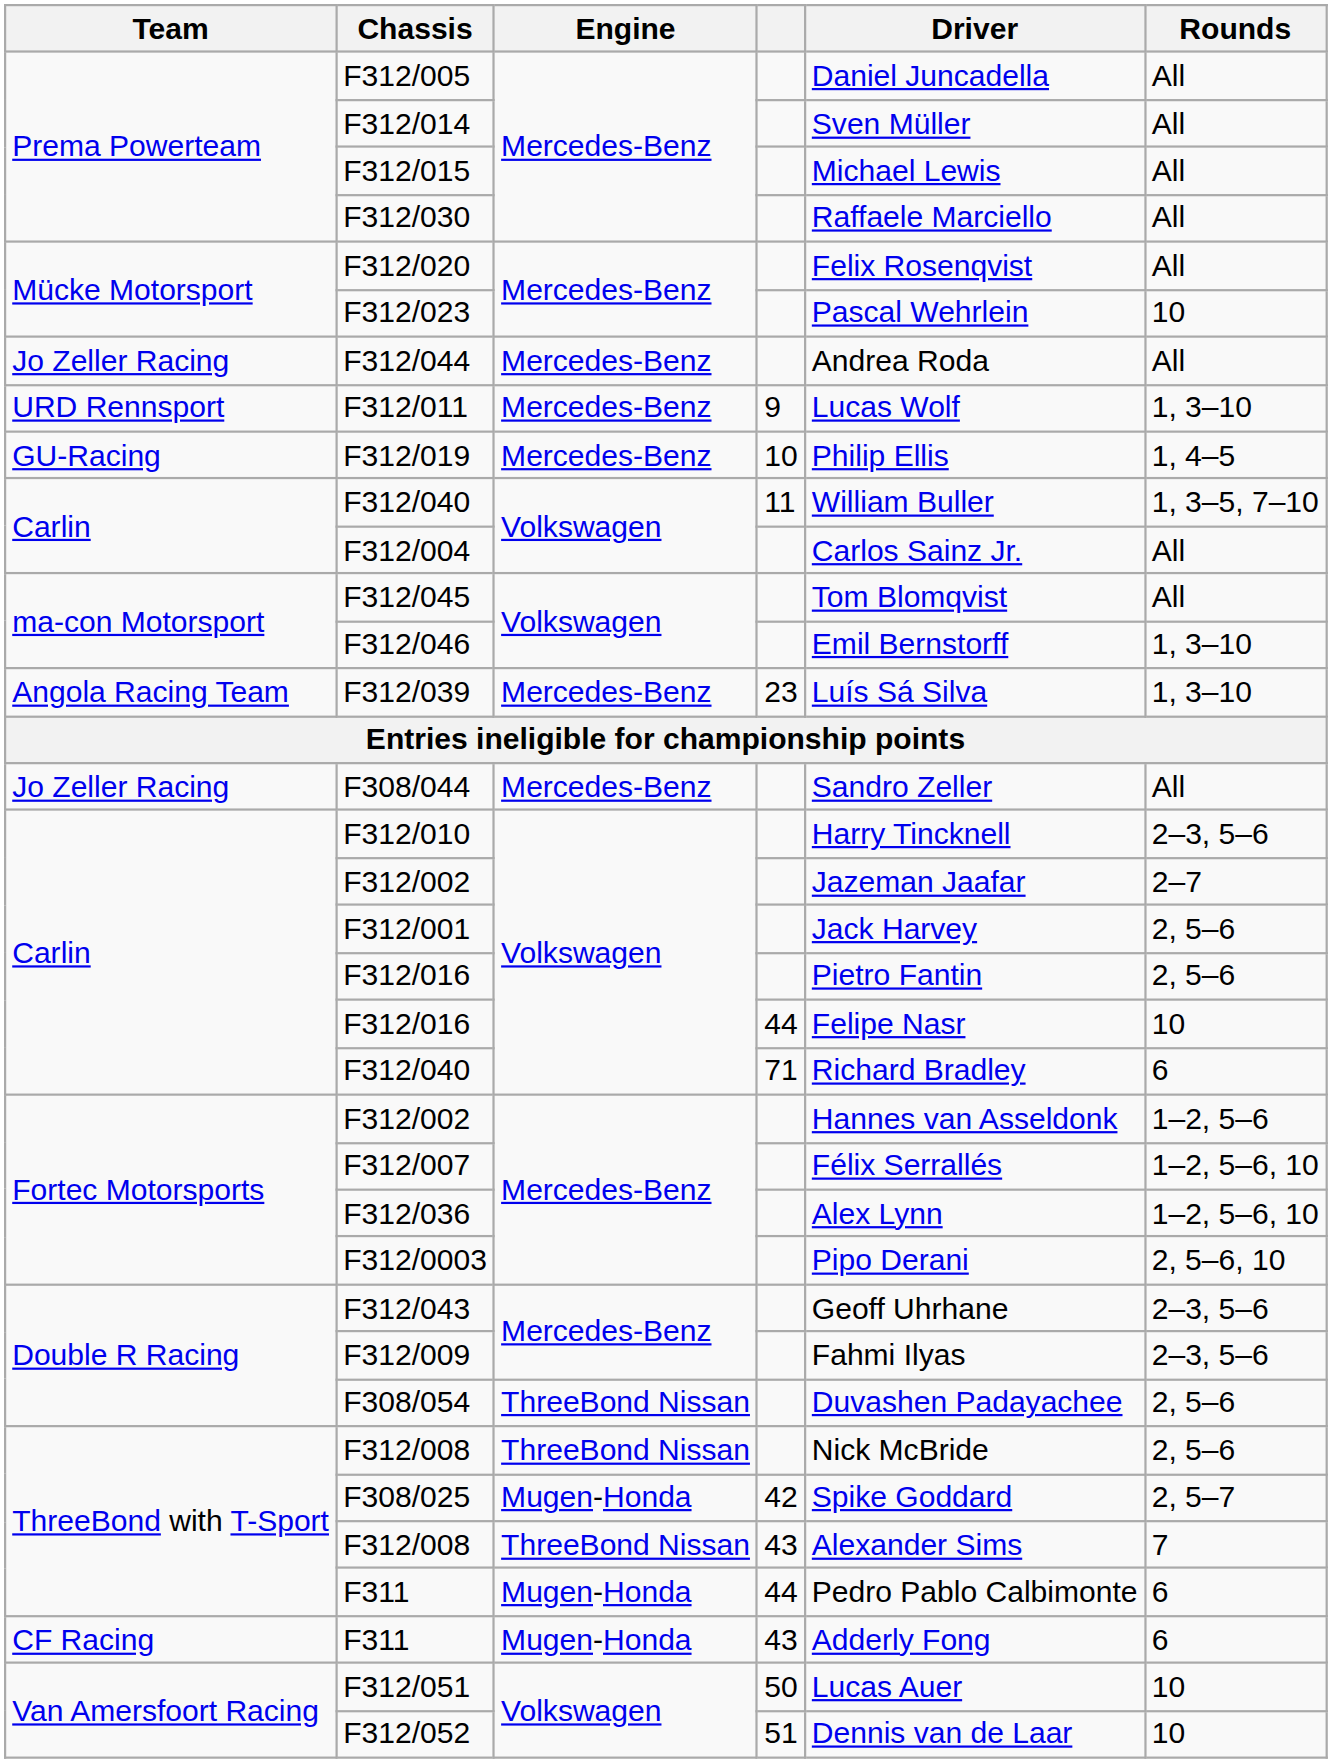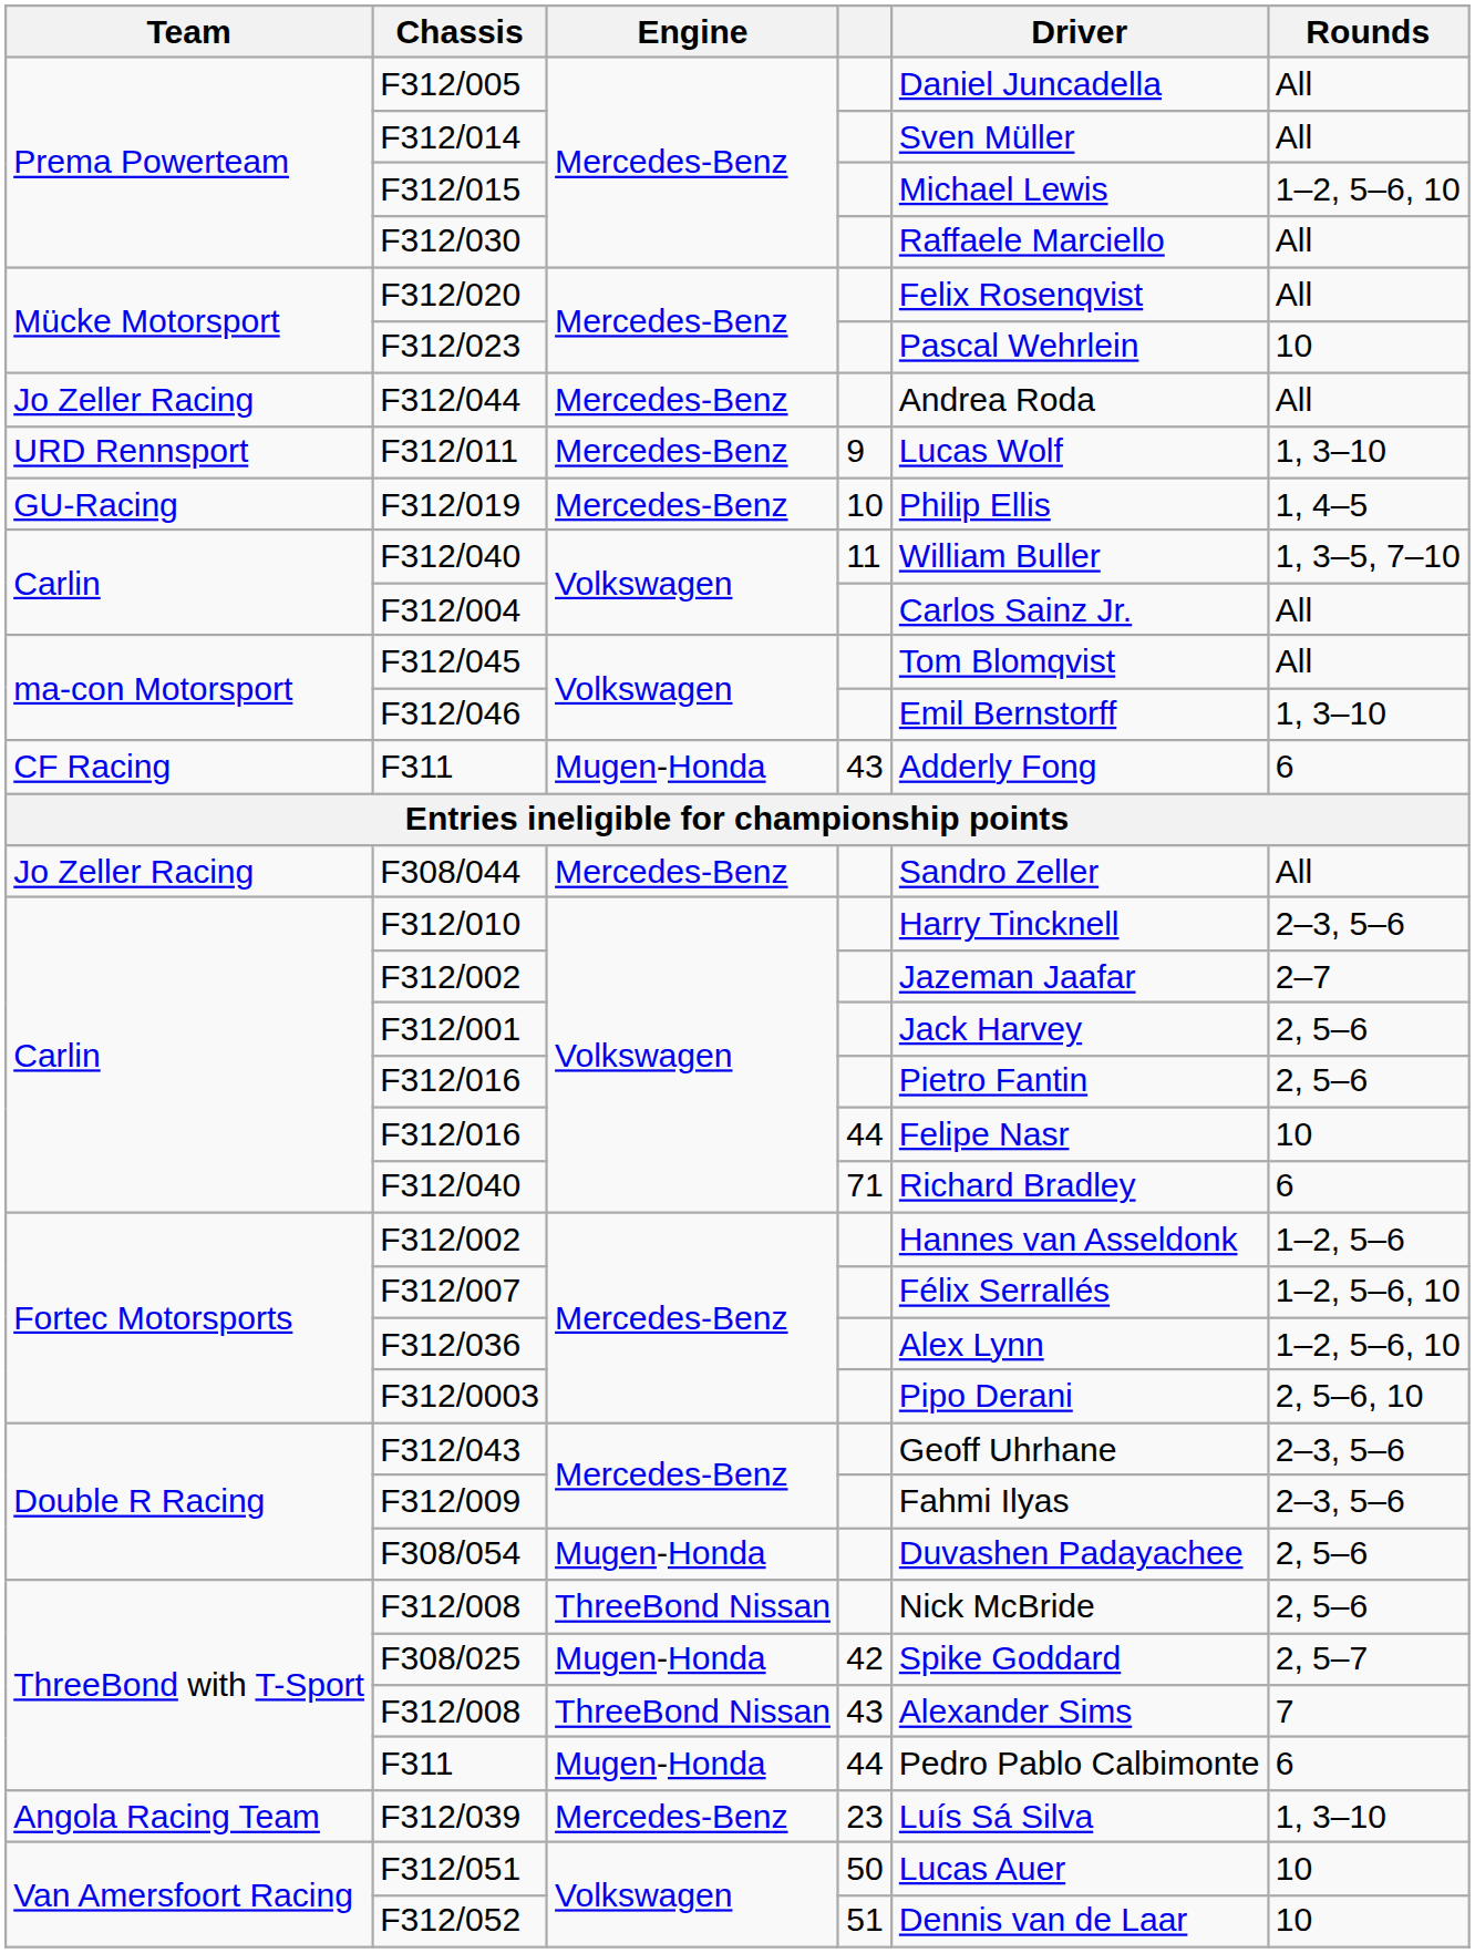F312/015 | Rounds: All -> 1–2, 5–6, 10
rows swapped: F312/039 <-> F311 / 43
F308/054 | Engine: ThreeBond Nissan -> Mugen-Honda
